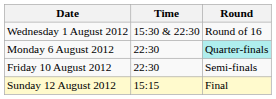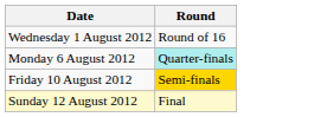- column: Time | 15:30 & 22:30 | 22:30 | 22:30 | 15:15
Friday 10 August 2012 | Round: no background -> gold background
